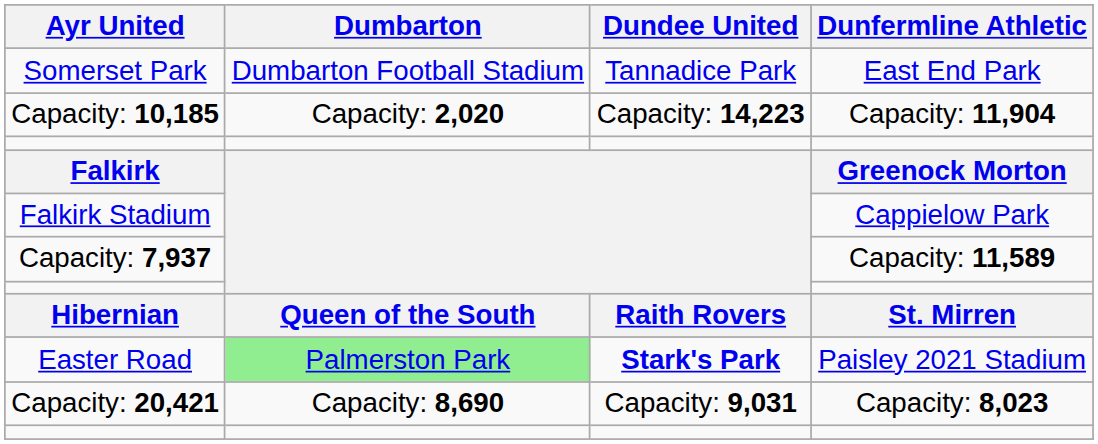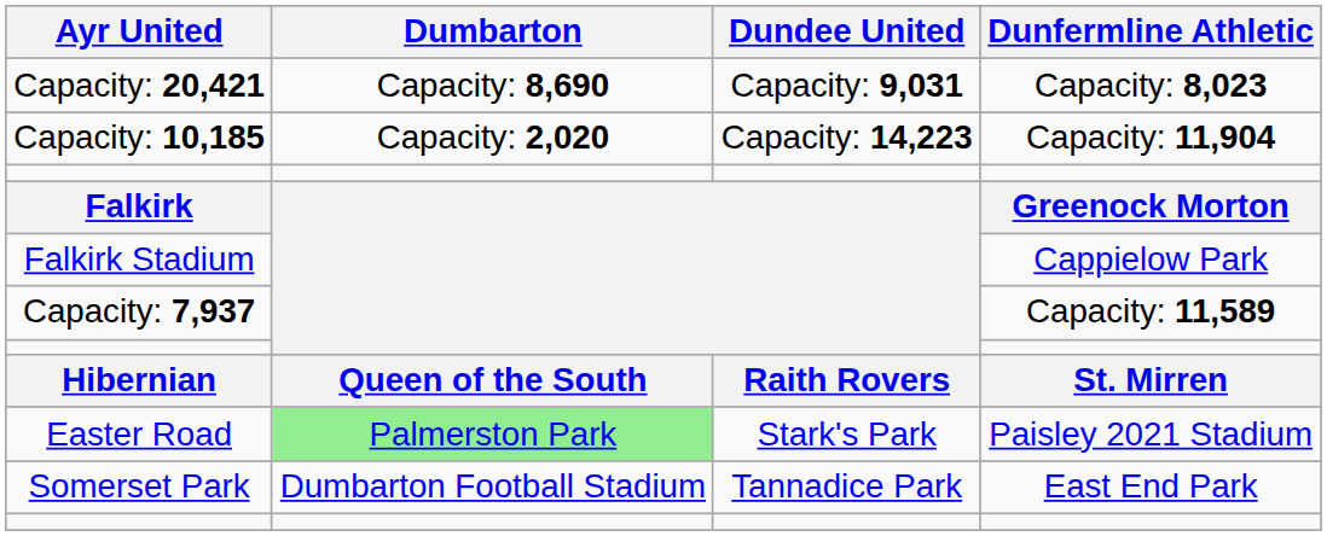rows swapped: Somerset Park <-> Capacity: 20,421
Easter Road | Dundee United: bold -> normal
